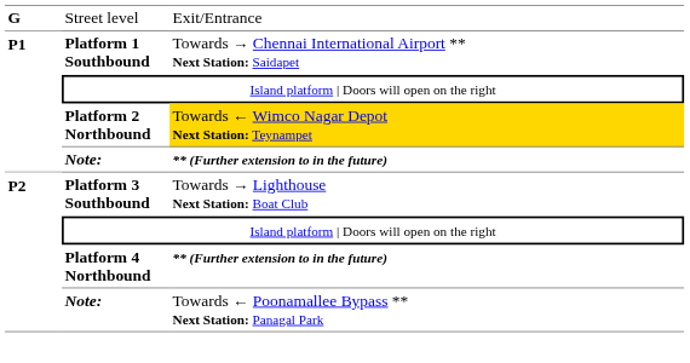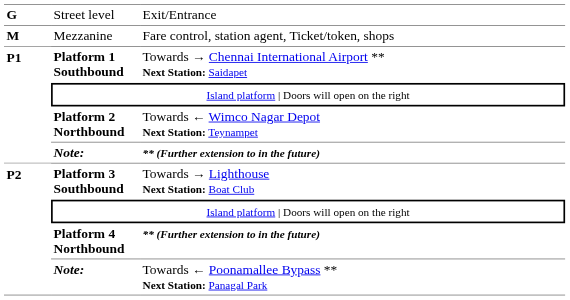+ row: M | Mezzanine | Fare control, station agent, Ticket/token, shops
Platform 2 Northbound | column 3: gold background -> no background
